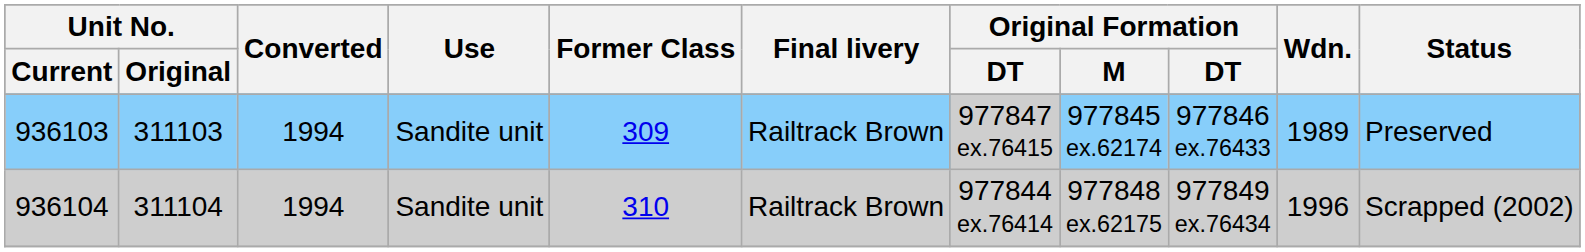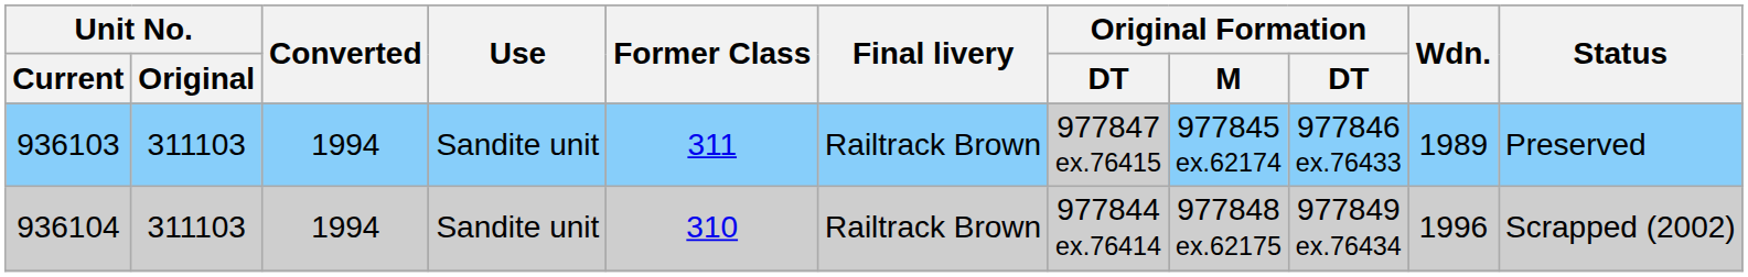936103 | Former Class: 309 -> 311
936104 | Unit No. / Original: 311104 -> 311103
